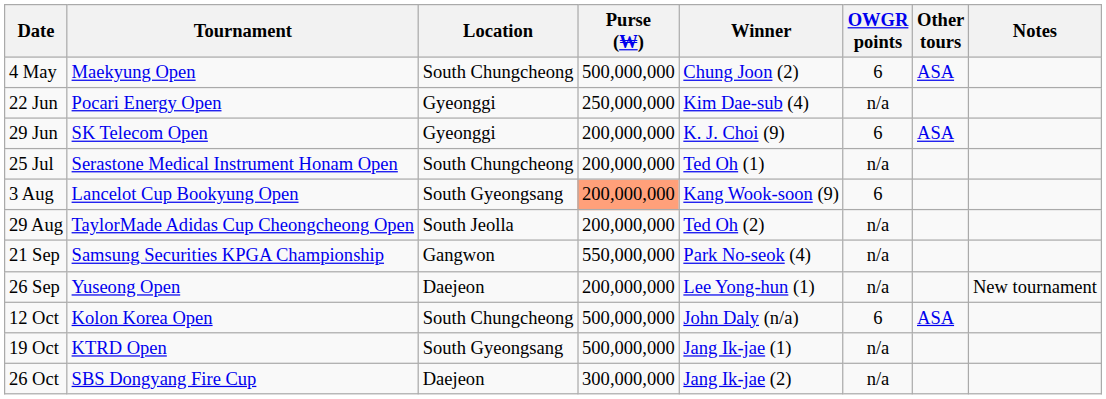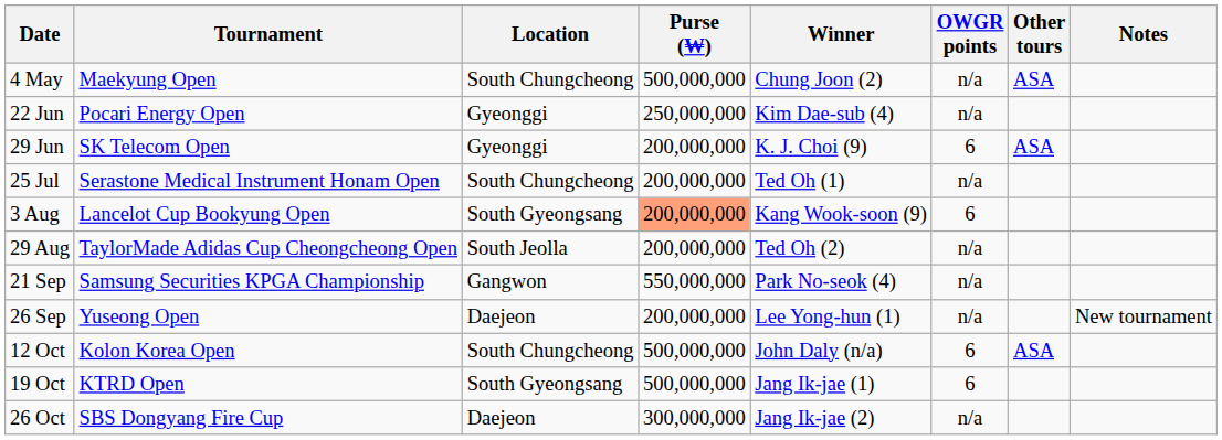4 May | OWGR points: 6 -> n/a
19 Oct | OWGR points: n/a -> 6
